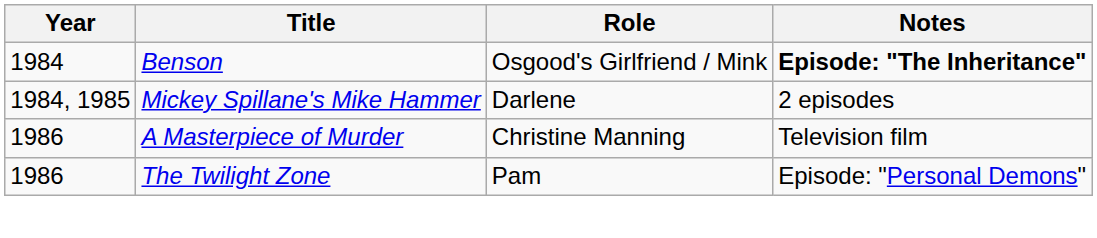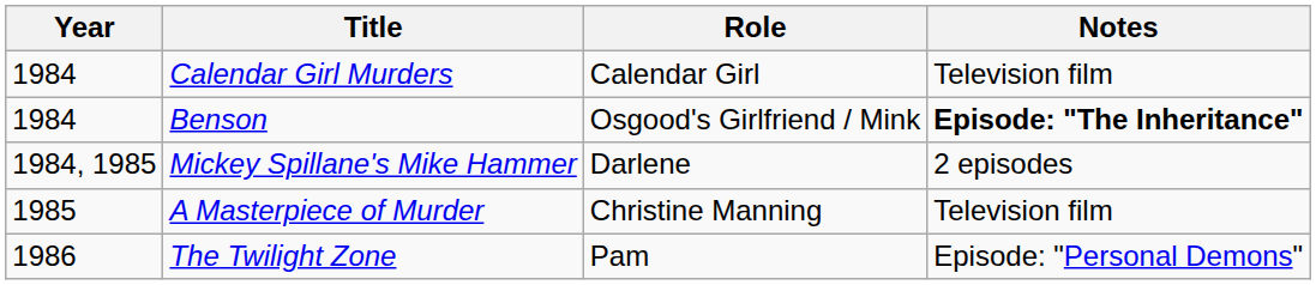+ row: 1984 | Calendar Girl Murders | Calendar Girl | Television film
A Masterpiece of Murder | Year: 1986 -> 1985
